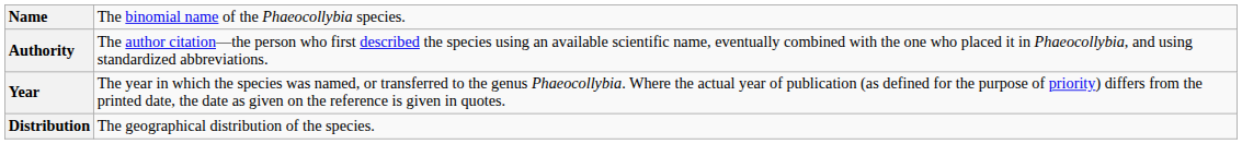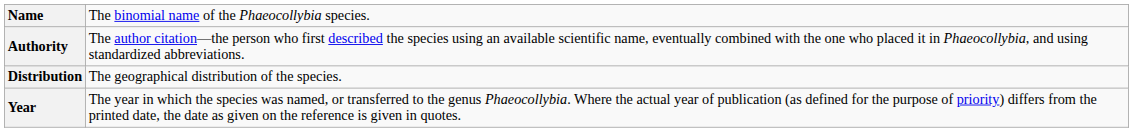rows swapped: Year <-> Distribution
